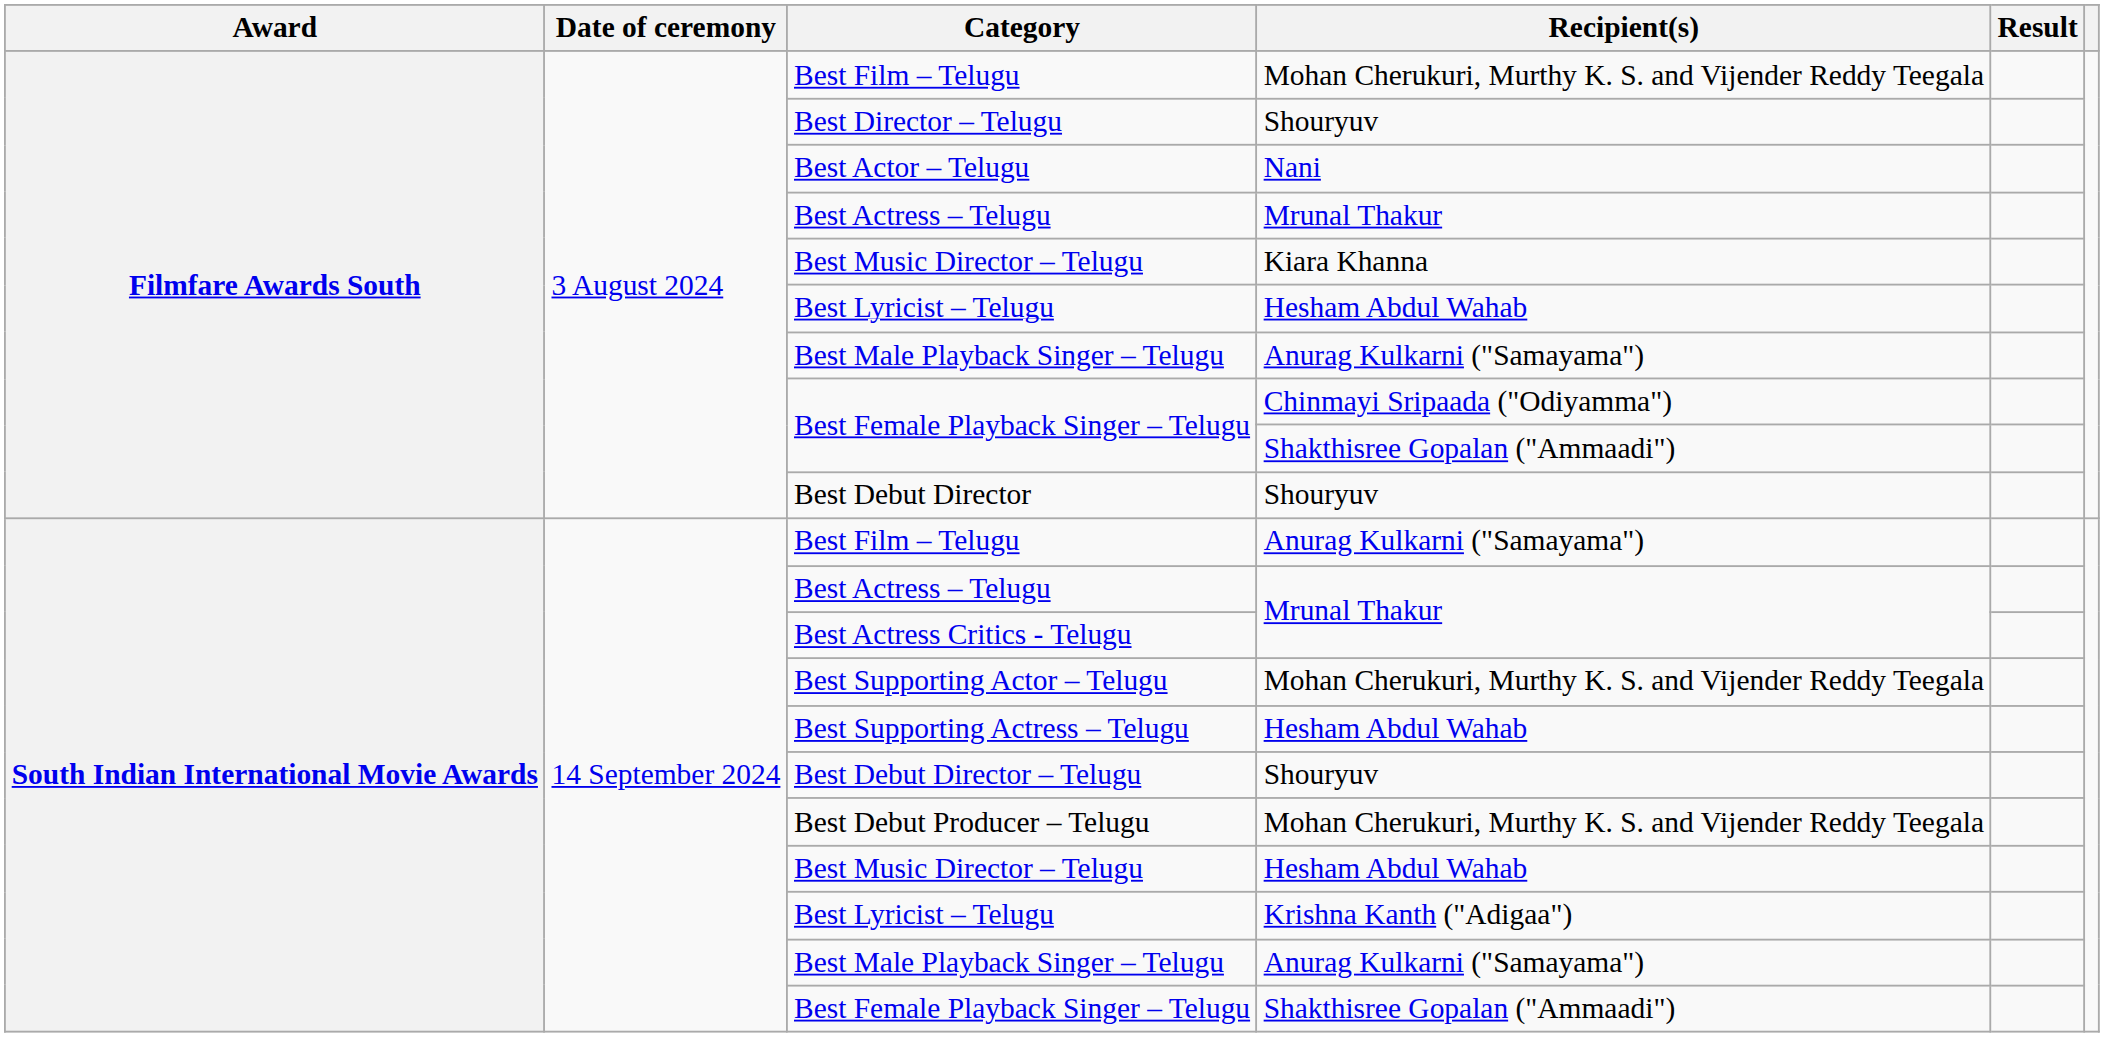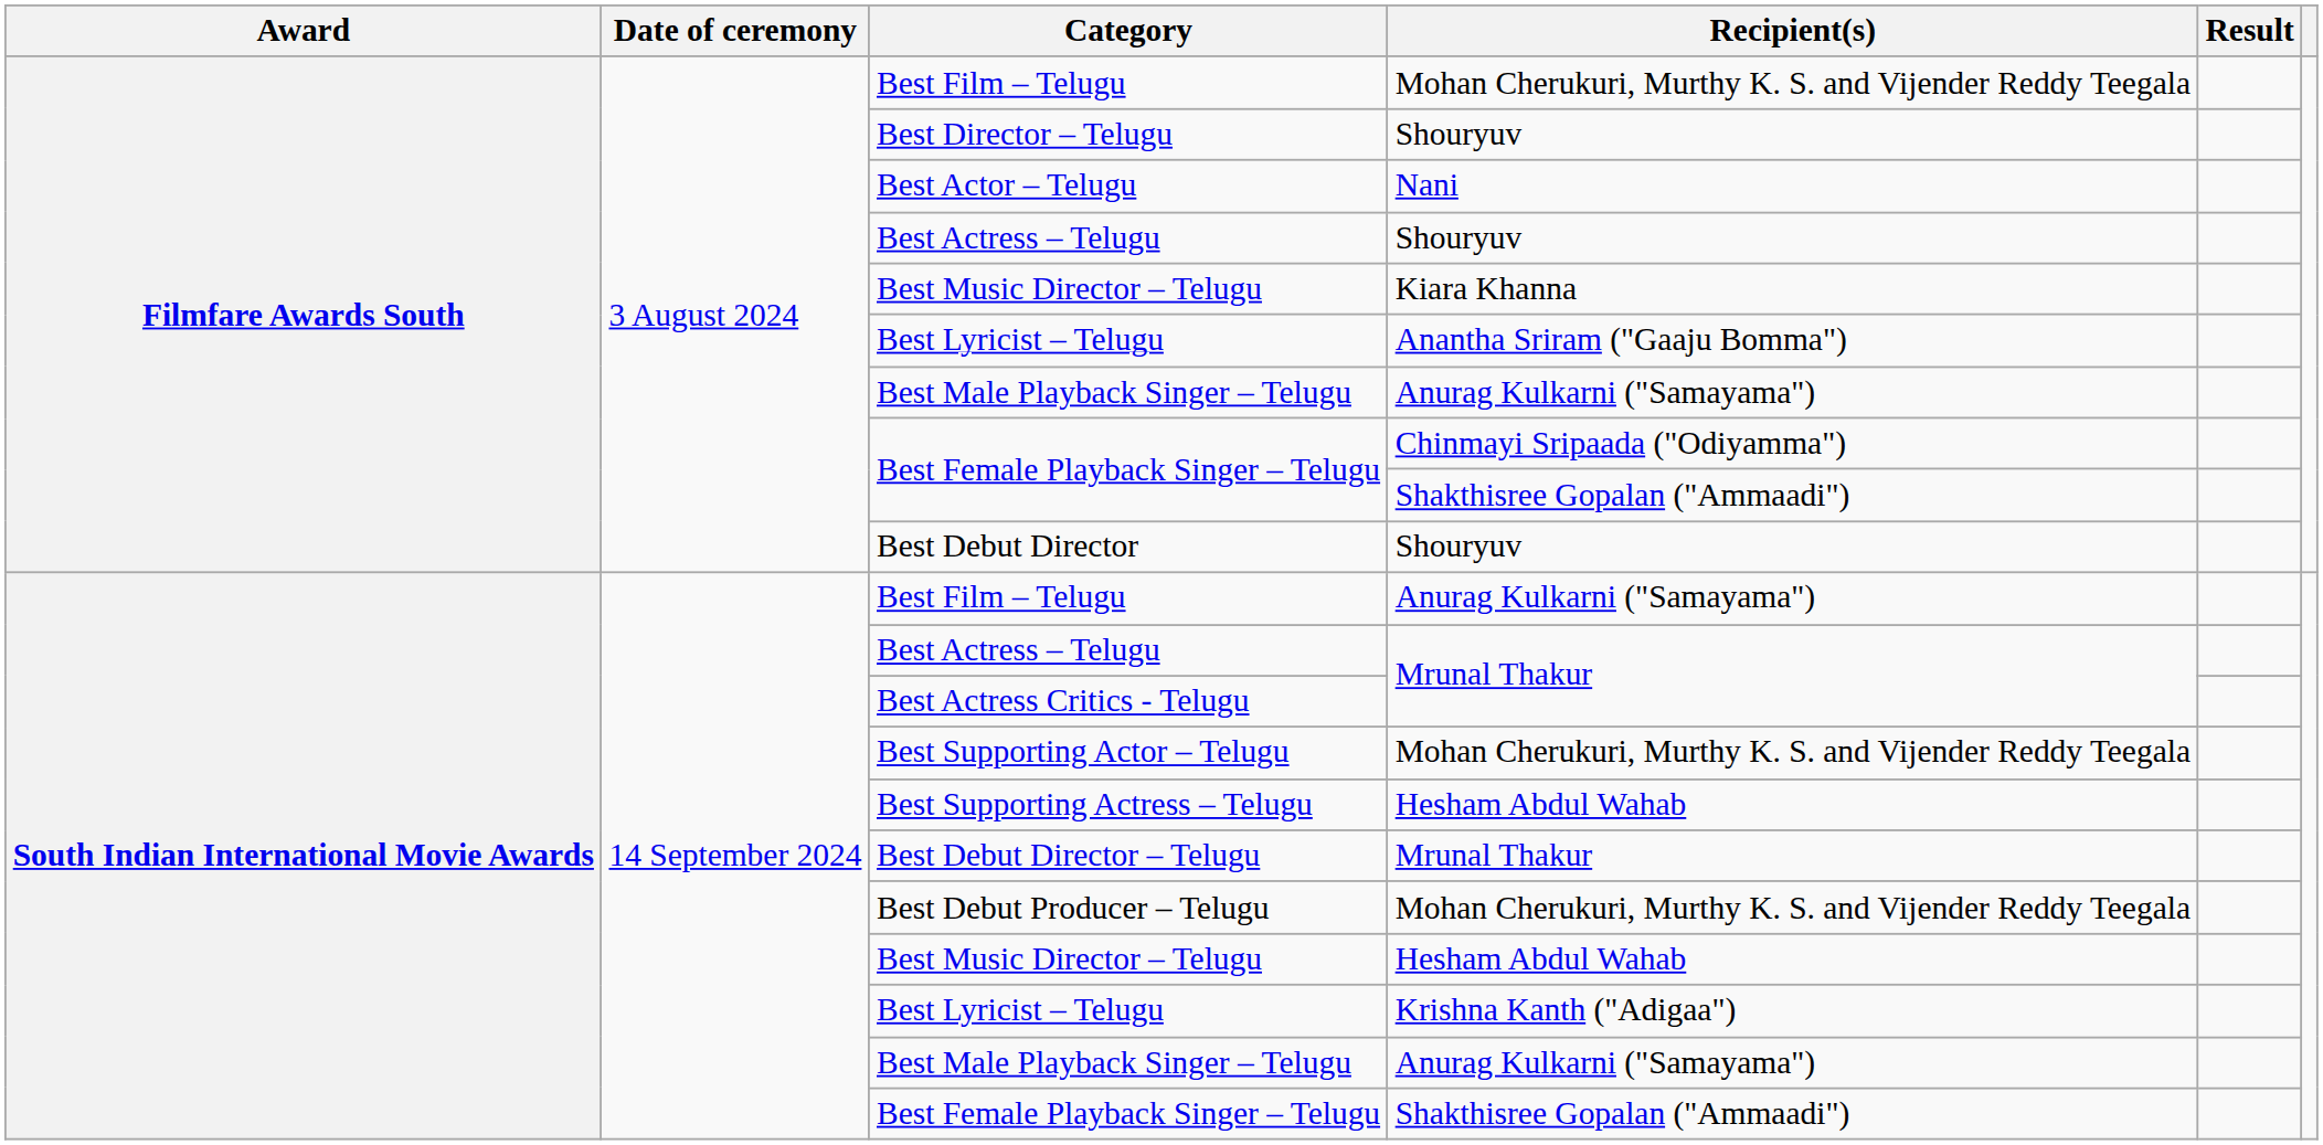Filmfare Awards South / Best Actress – Telugu | Recipient(s): Mrunal Thakur -> Shouryuv
Filmfare Awards South / Best Lyricist – Telugu | Recipient(s): Hesham Abdul Wahab -> Anantha Sriram ("Gaaju Bomma")
Best Debut Director – Telugu | Recipient(s): Shouryuv -> Mrunal Thakur
